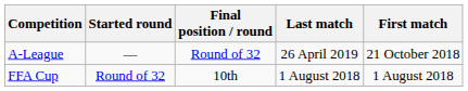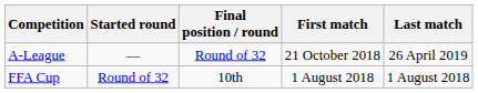columns swapped: First match <-> Last match
